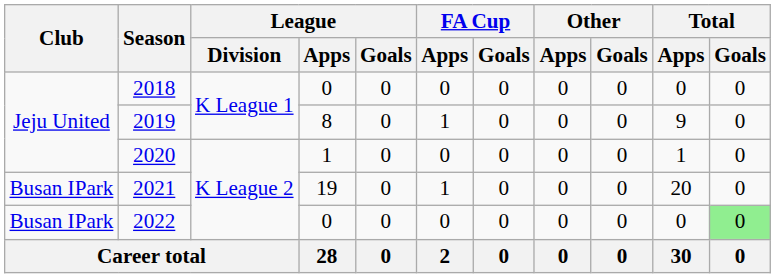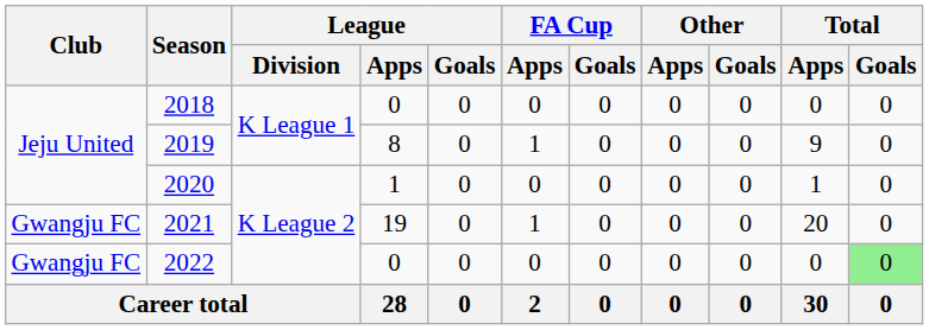2021 | Club: Busan IPark -> Gwangju FC
2022 | Club: Busan IPark -> Gwangju FC
